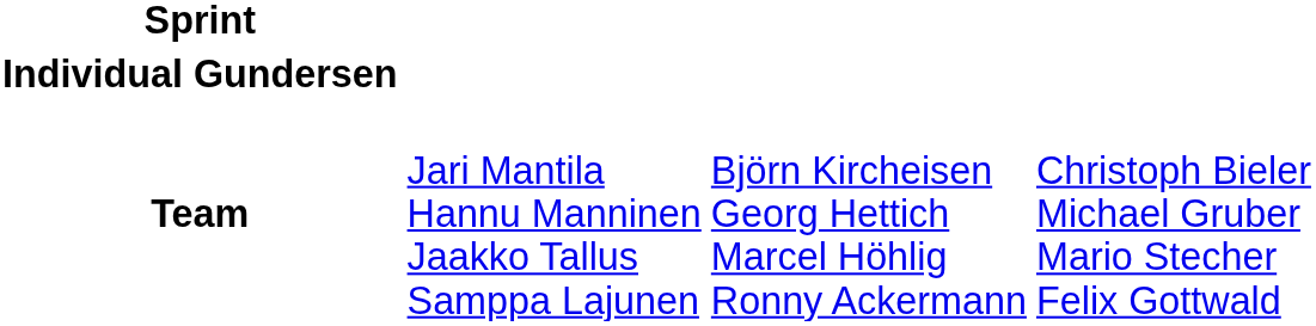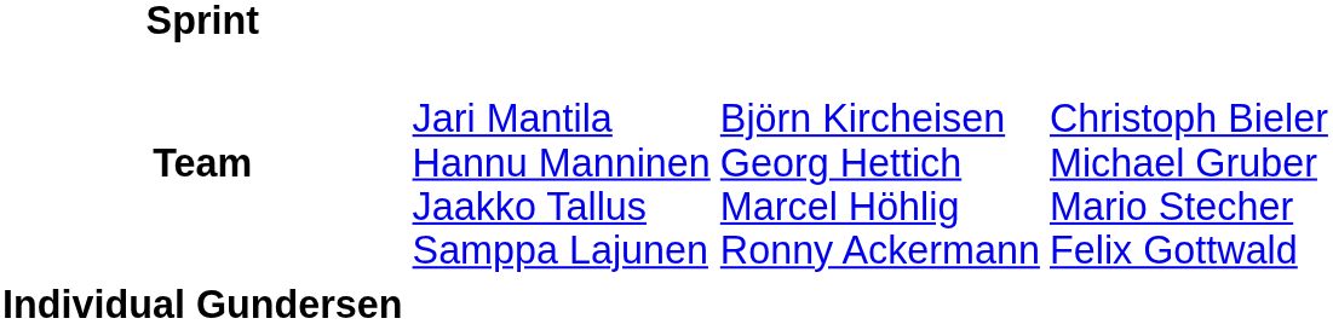rows swapped: Individual Gundersen <-> Team
